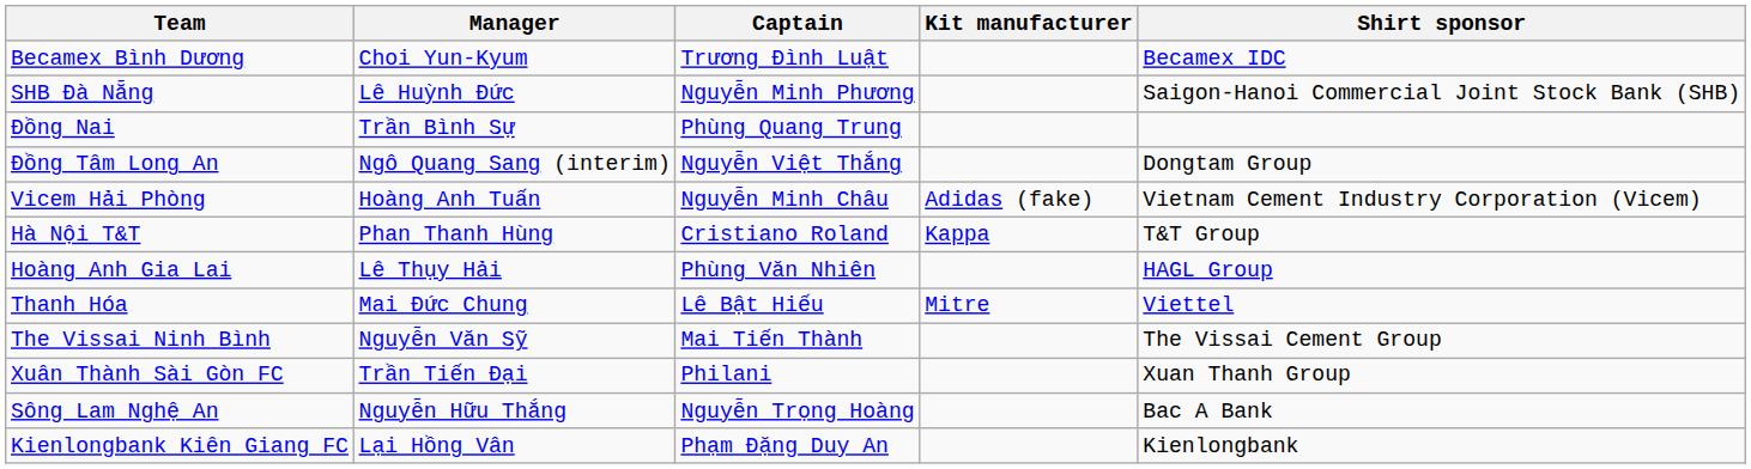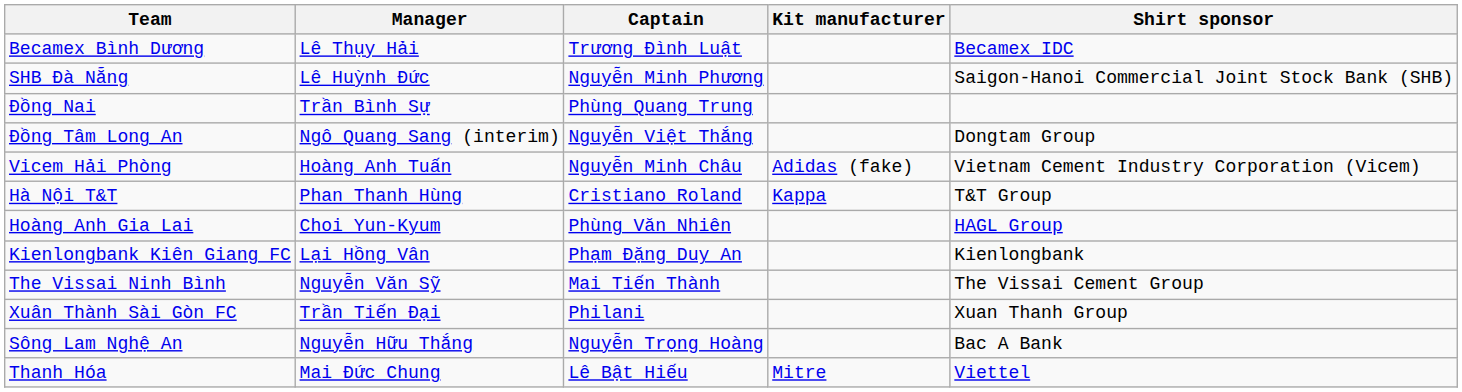Becamex Bình Dương | Manager: Choi Yun-Kyum -> Lê Thụy Hải
Hoàng Anh Gia Lai | Manager: Lê Thụy Hải -> Choi Yun-Kyum
rows swapped: Kienlongbank Kiên Giang FC <-> Thanh Hóa
